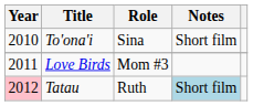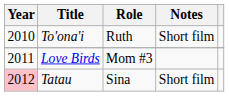To'ona'i | Role: Sina -> Ruth
Tatau | Role: Ruth -> Sina
Tatau | Notes: lightblue background -> no background
